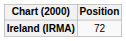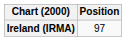Ireland (IRMA) | Position: 72 -> 97
